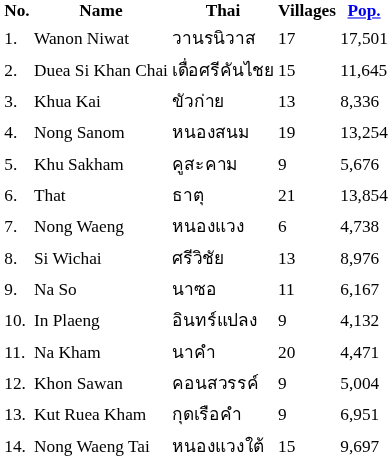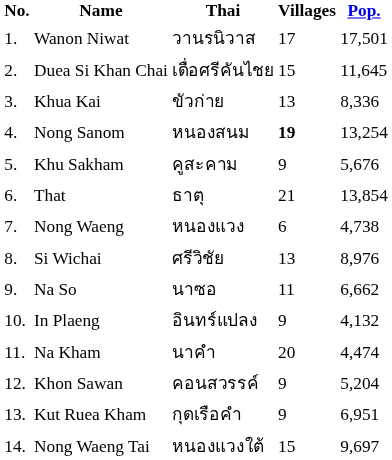Nong Sanom | Villages: normal -> bold
Na So | Pop.: 6,167 -> 6,662
Na Kham | Pop.: 4,471 -> 4,474
Khon Sawan | Pop.: 5,004 -> 5,204
